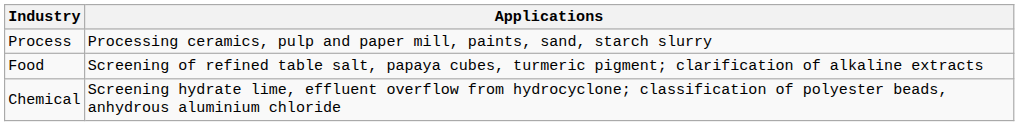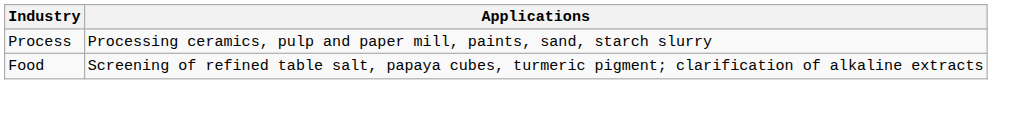- row: Chemical | Screening hydrate lime, effluent overflow from hydrocyclone; classification of polyester beads, anhydrous aluminium chloride
